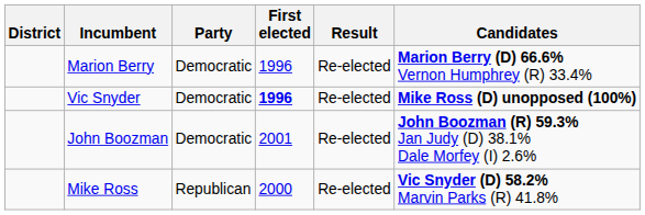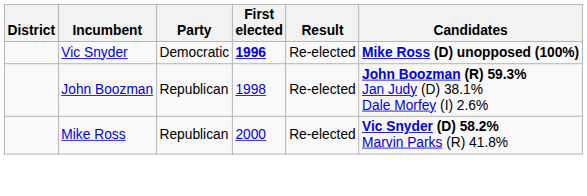- row: Marion Berry | Democratic | 1996 | Re-elected | Marion Berry (D) 66.6% Vernon Humphrey (R) 33.4%
John Boozman | Party: Democratic -> Republican
John Boozman | First elected: 2001 -> 1998
